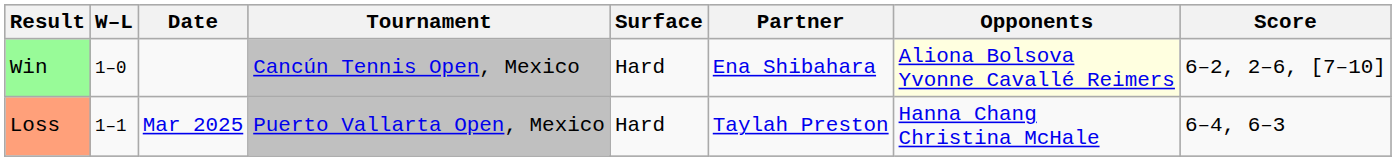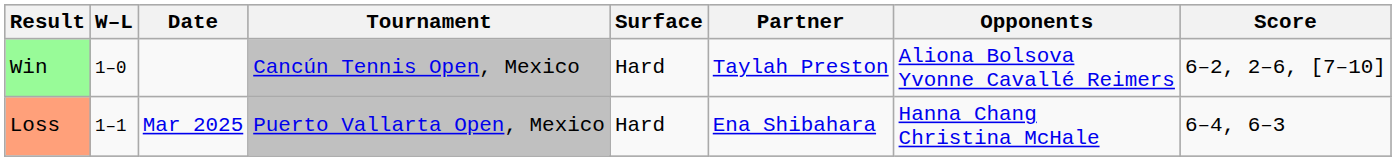Win | Partner: Ena Shibahara -> Taylah Preston
Win | Opponents: lightyellow background -> no background
Loss | Partner: Taylah Preston -> Ena Shibahara
